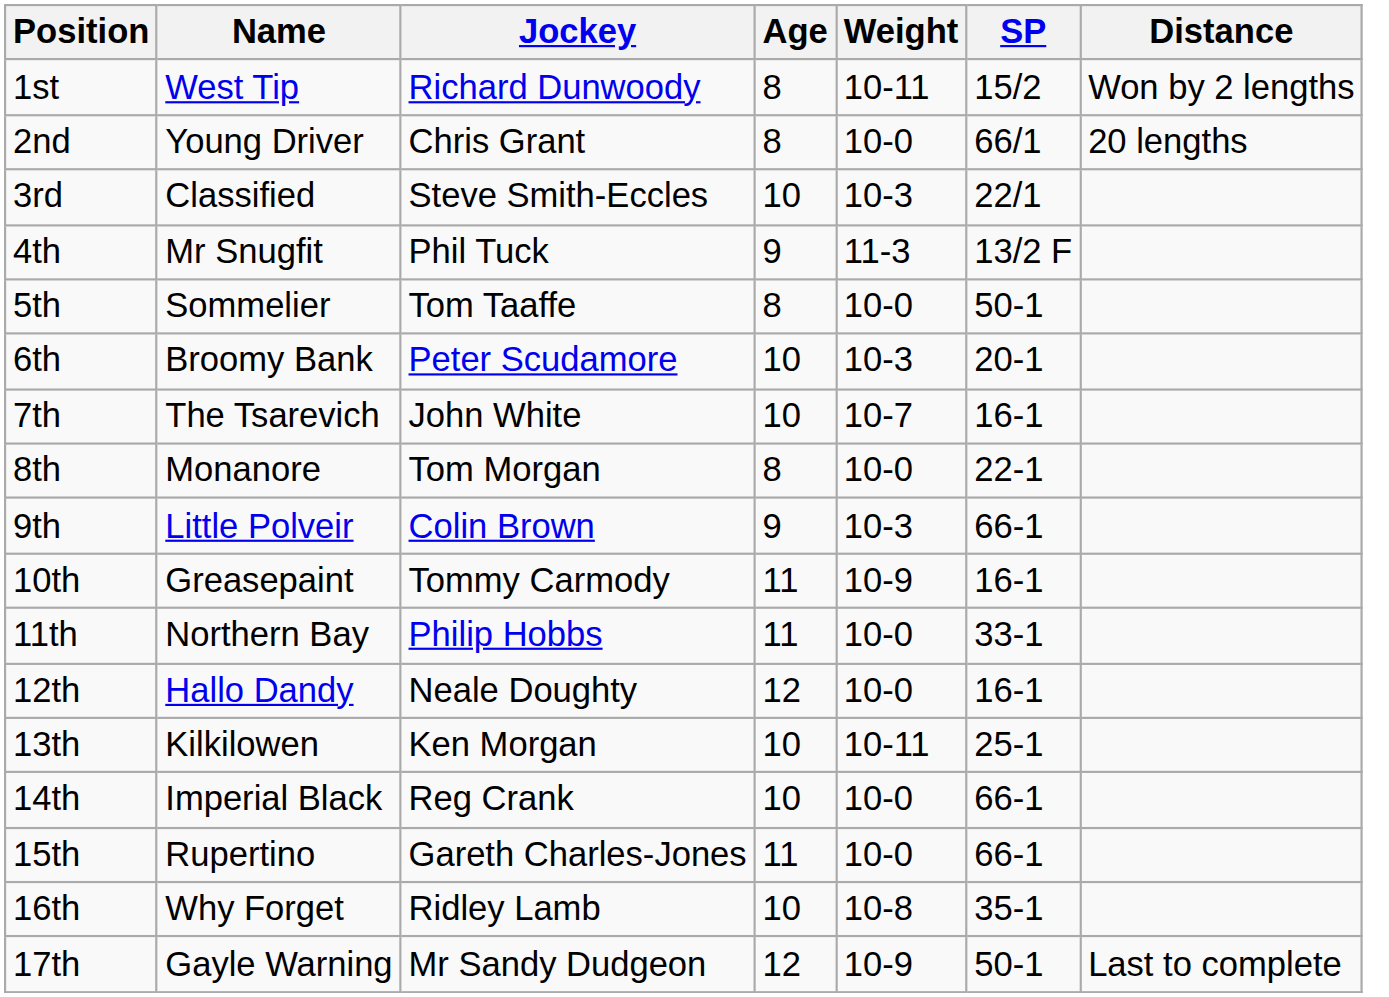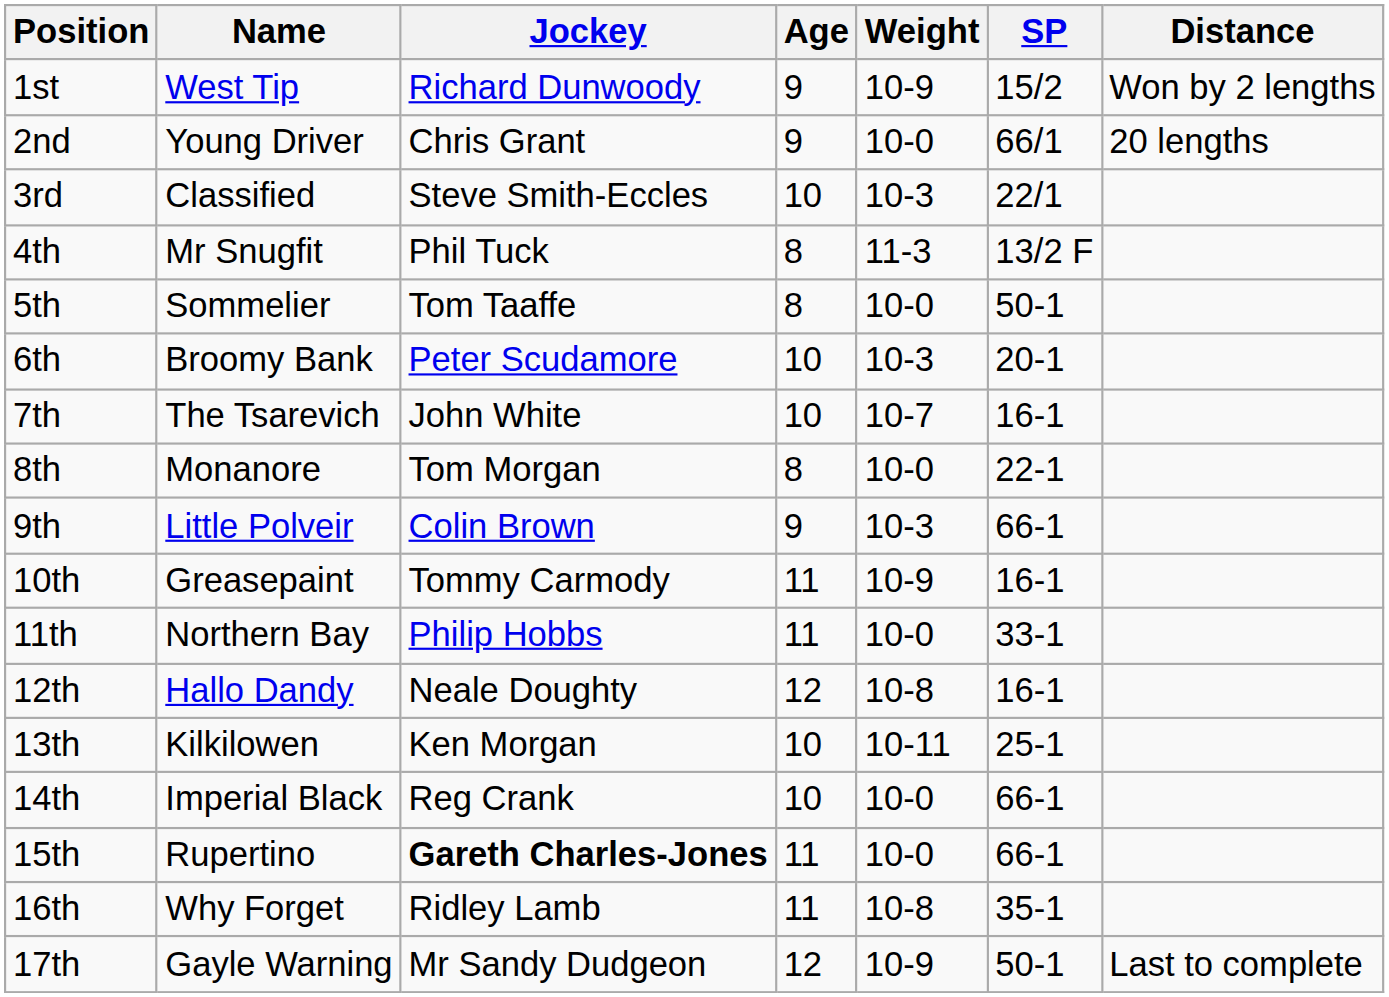1st | Age: 8 -> 9
1st | Weight: 10-11 -> 10-9
2nd | Age: 8 -> 9
4th | Age: 9 -> 8
12th | Weight: 10-0 -> 10-8
15th | Jockey: normal -> bold
16th | Age: 10 -> 11
